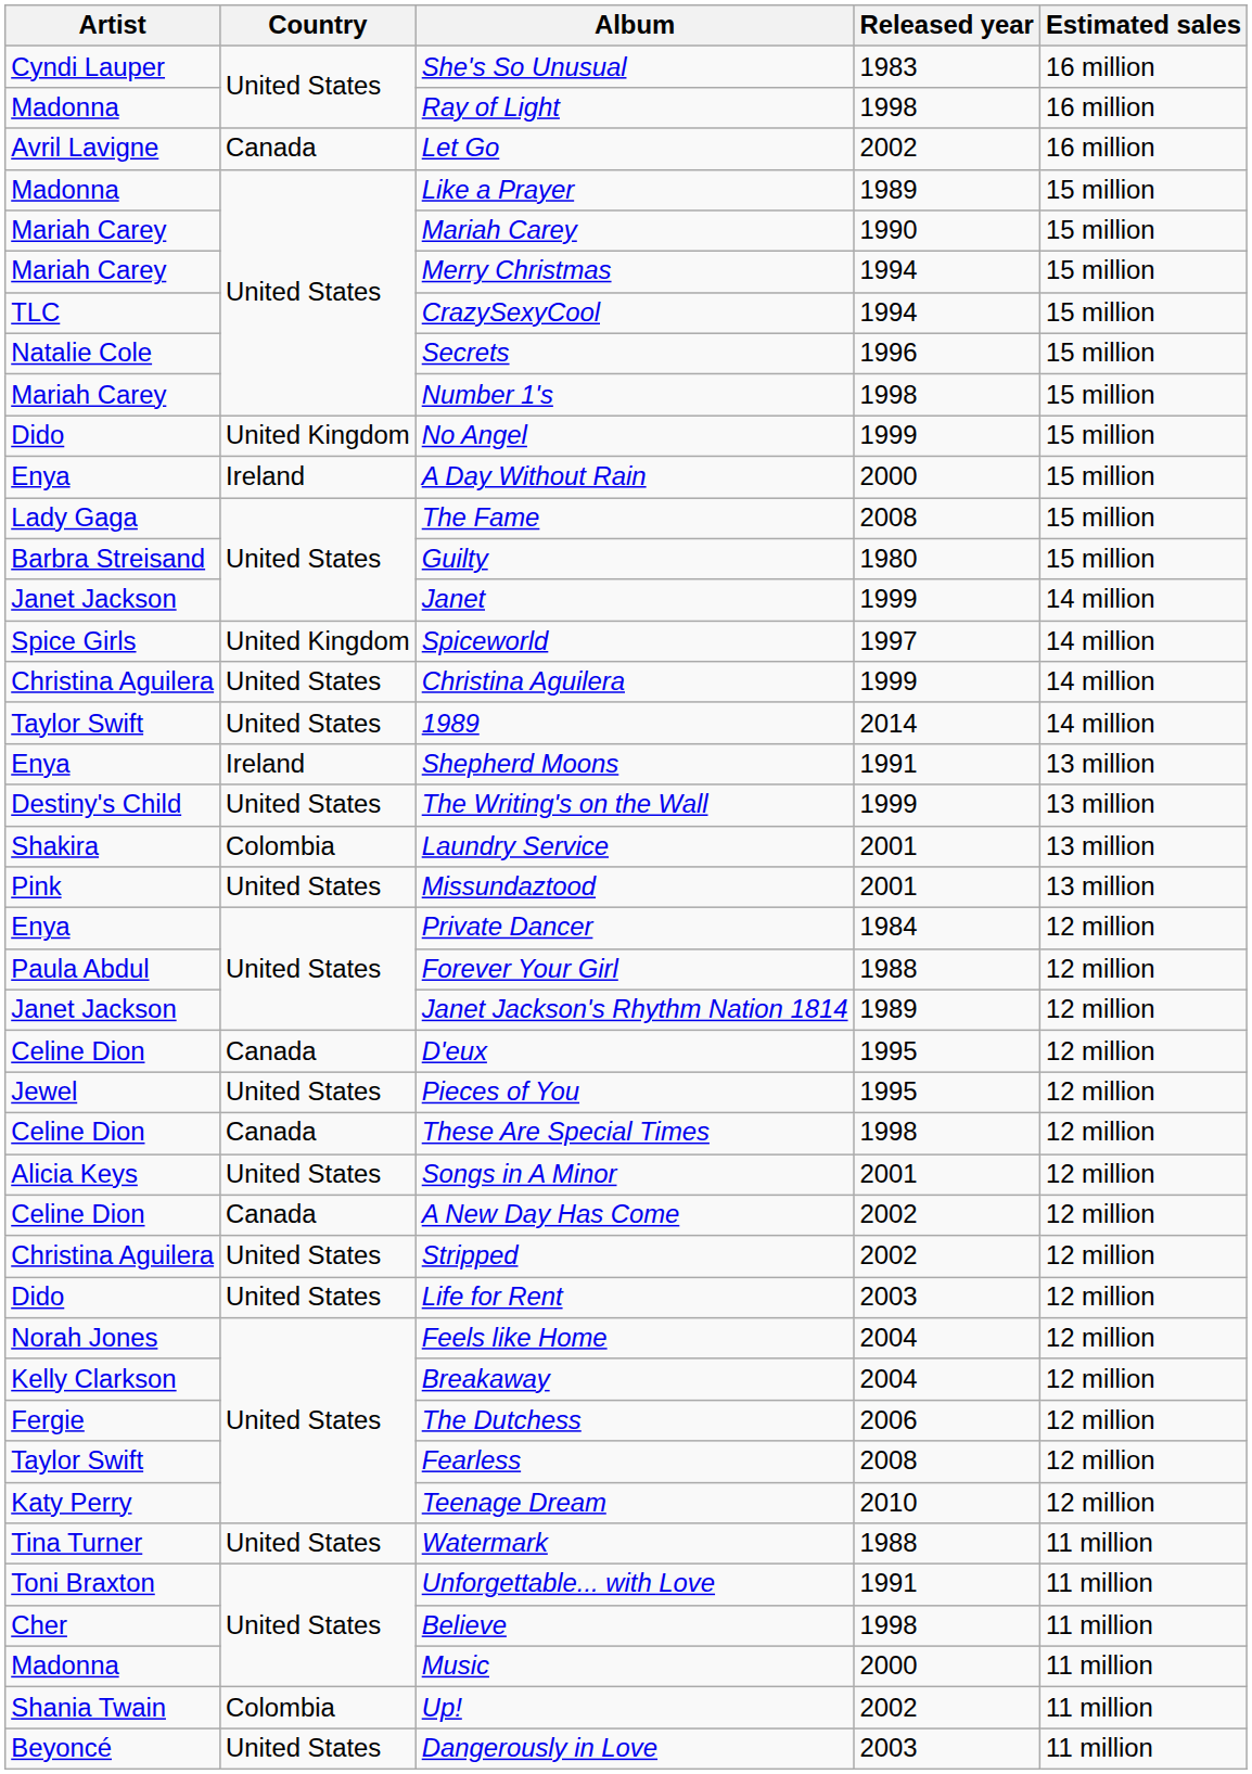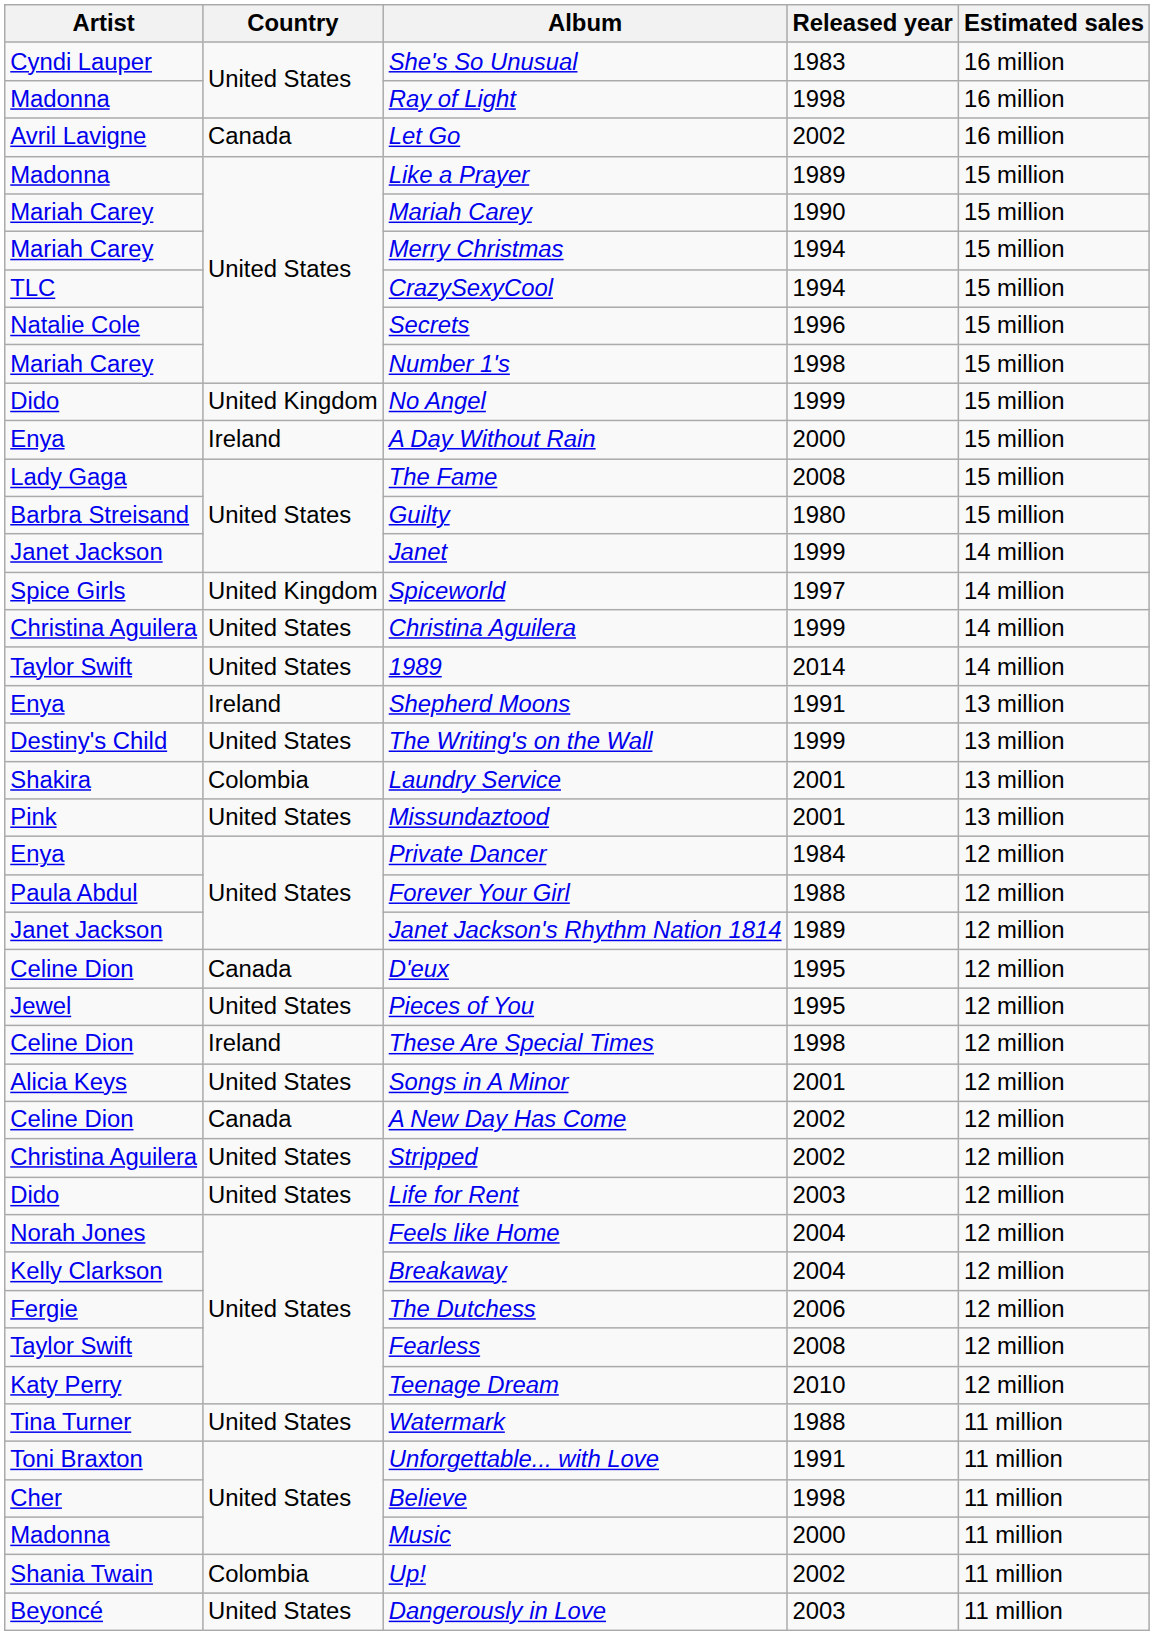These Are Special Times | Country: Canada -> Ireland
